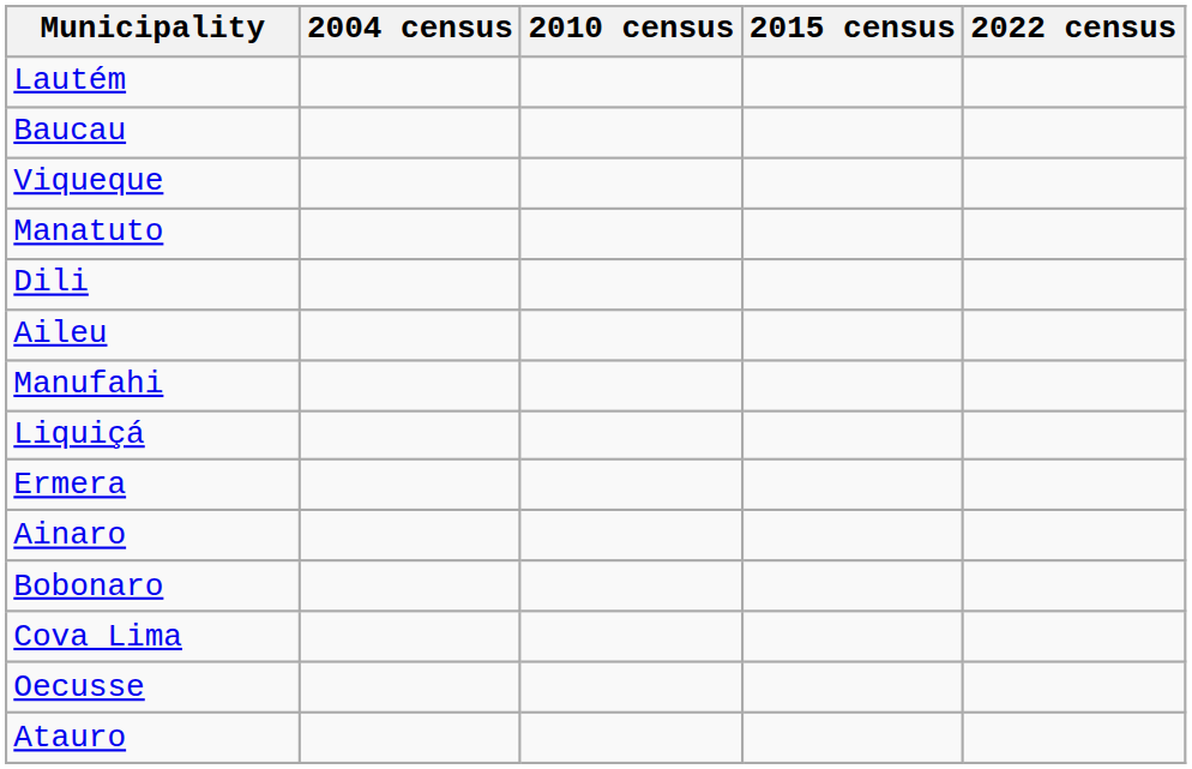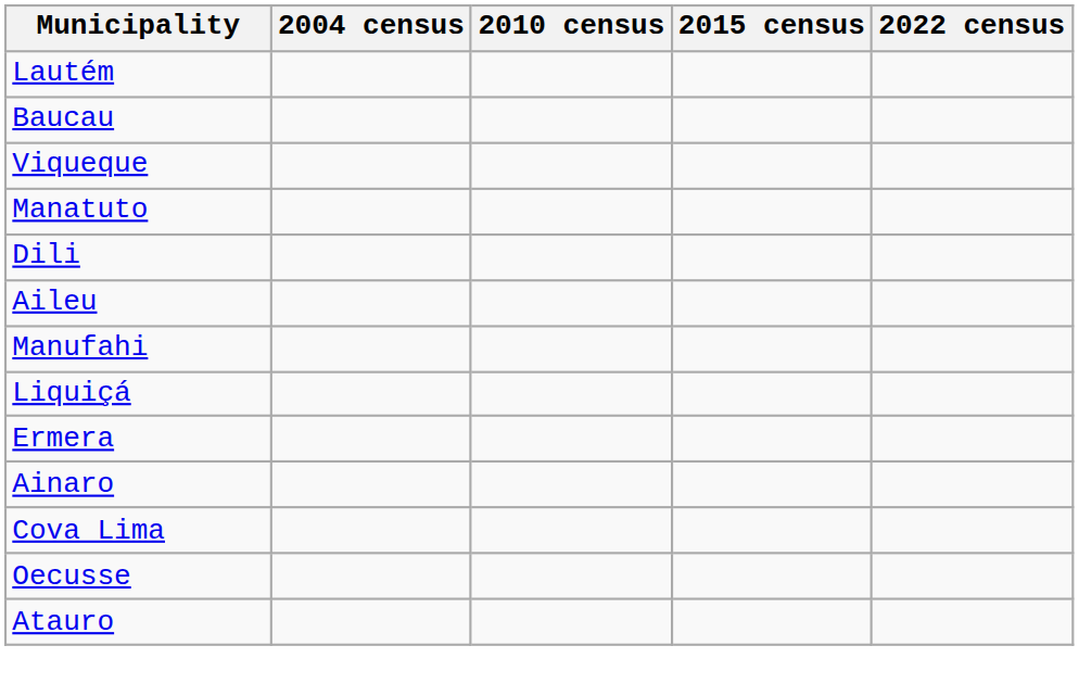- row: Bobonaro
